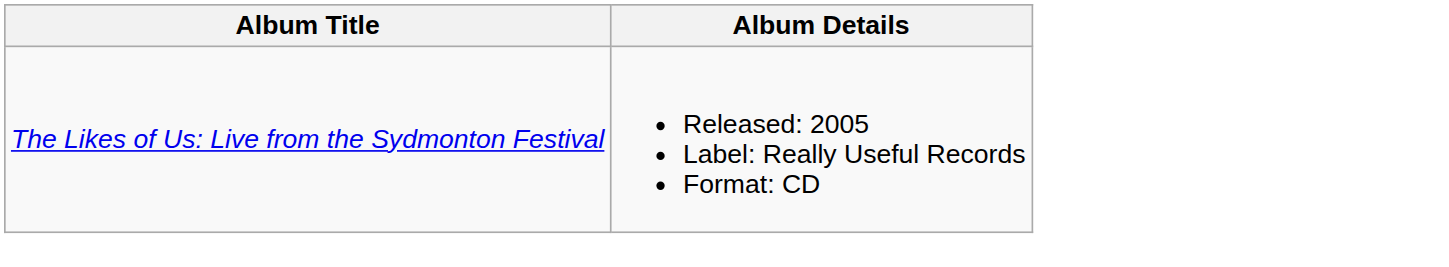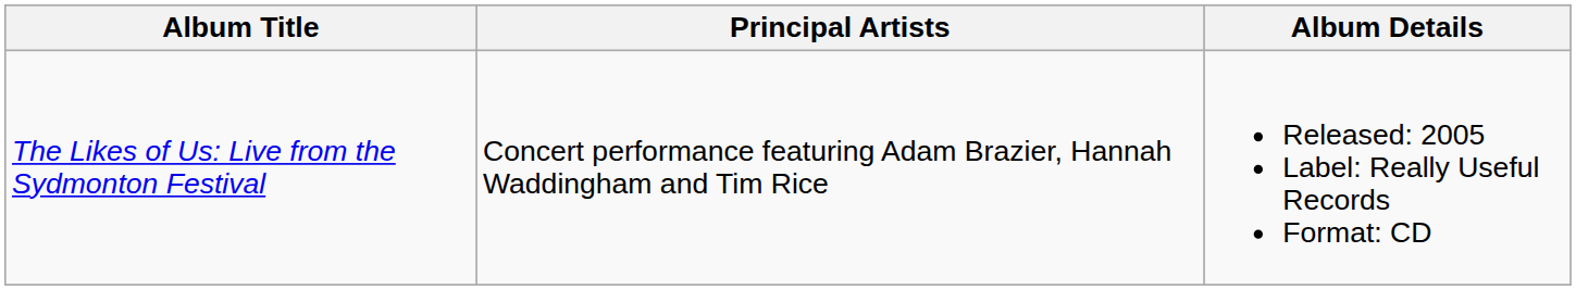+ column: Principal Artists | Concert performance featuring Adam Brazier, Hannah Waddingham and Tim Rice
